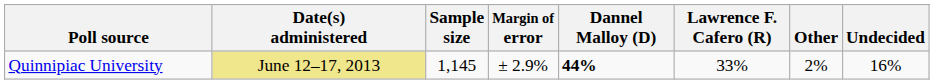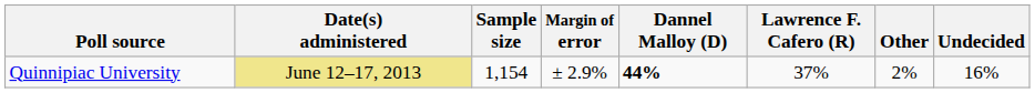Quinnipiac University | Sample size: 1,145 -> 1,154
Quinnipiac University | Lawrence F. Cafero (R): 33% -> 37%
